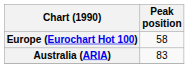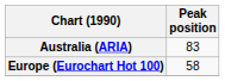rows swapped: Australia (ARIA) <-> Europe (Eurochart Hot 100)
